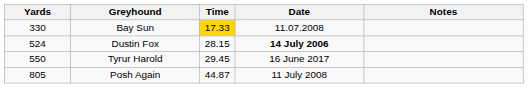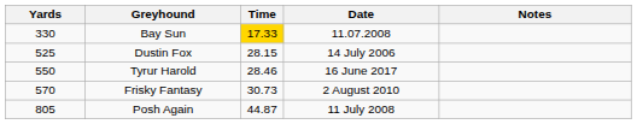Dustin Fox | Yards: 524 -> 525
Dustin Fox | Date: bold -> normal
Tyrur Harold | Time: 29.45 -> 28.46
+ row: 570 | Frisky Fantasy | 30.73 | 2 August 2010
